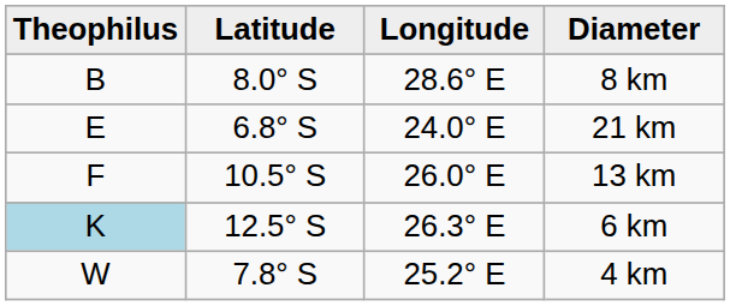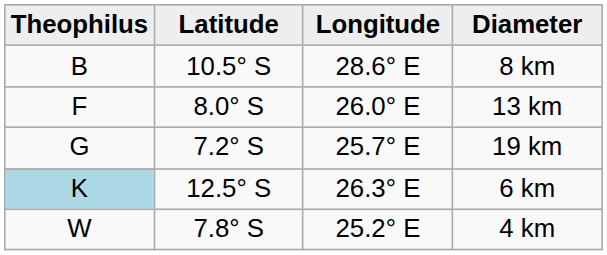8 km | Latitude: 8.0° S -> 10.5° S
- row: E | 6.8° S | 24.0° E | 21 km
13 km | Latitude: 10.5° S -> 8.0° S
+ row: G | 7.2° S | 25.7° E | 19 km
